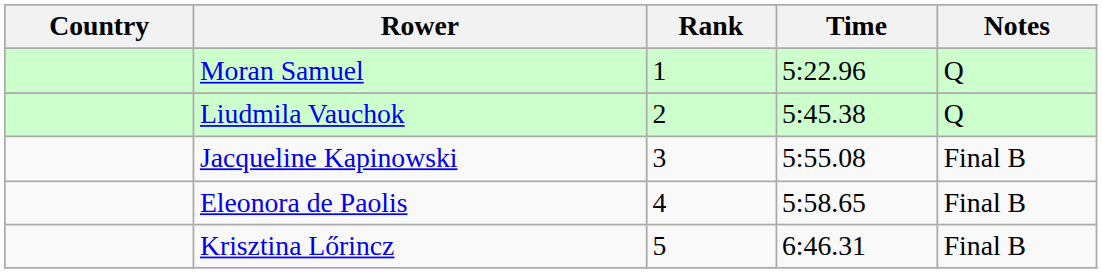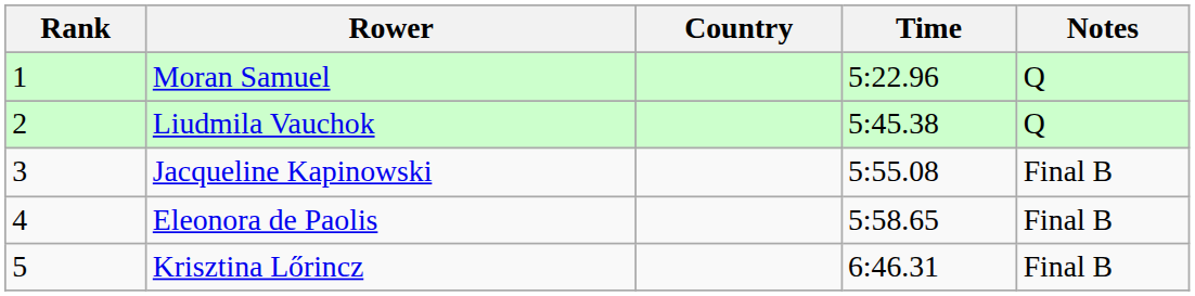columns swapped: Rank <-> Country
